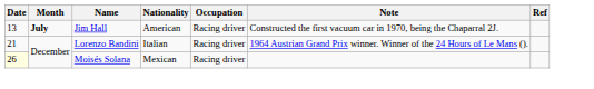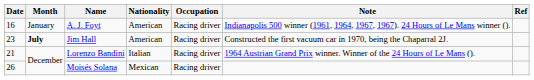+ row: 16 | January | A. J. Foyt | American | Racing driver | Indianapolis 500 winner (1961, 1964, 1967, 1967). 24 Hours of Le Mans winner ().
Jim Hall | Date: 13 -> 23
Moisés Solana | Date: lightyellow background -> no background
